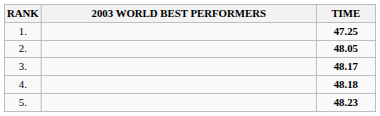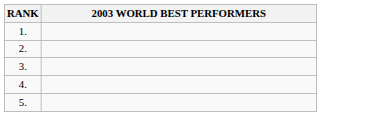- column: TIME | 47.25 | 48.05 | 48.17 | 48.18 | 48.23
